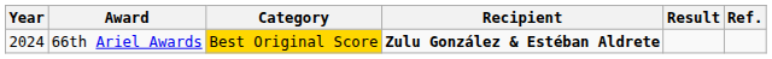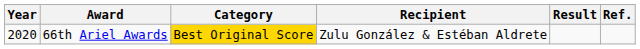66th Ariel Awards | Year: 2024 -> 2020
66th Ariel Awards | Recipient: bold -> normal
